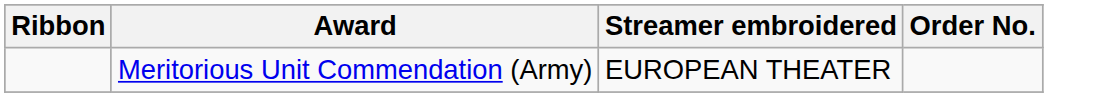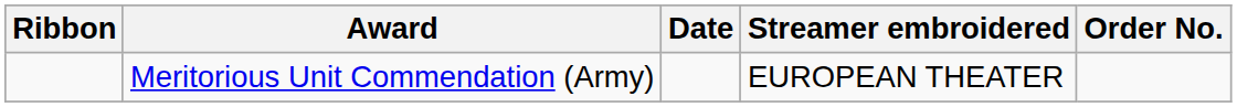+ column: Date
